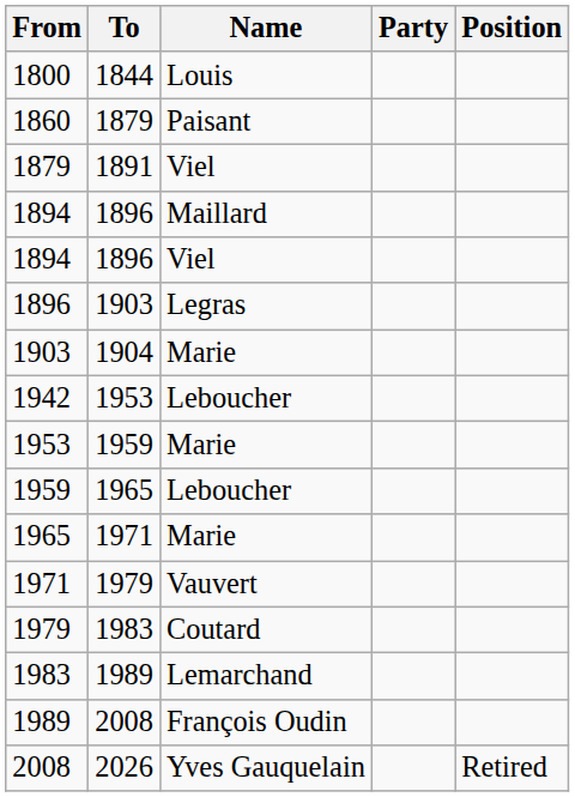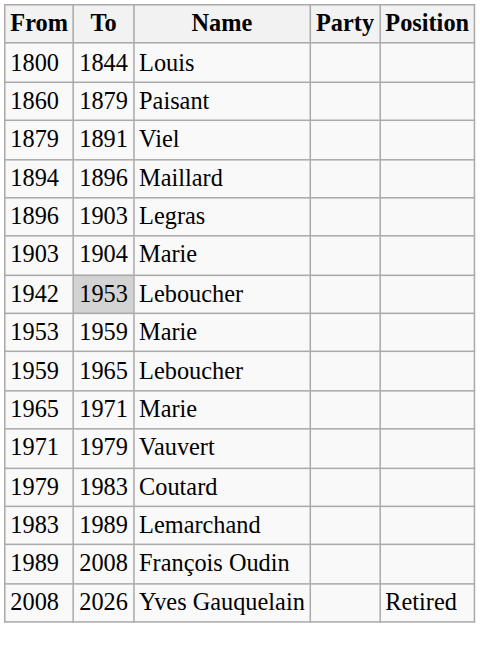- row: 1894 | 1896 | Viel
1942 | To: no background -> lightgrey background
